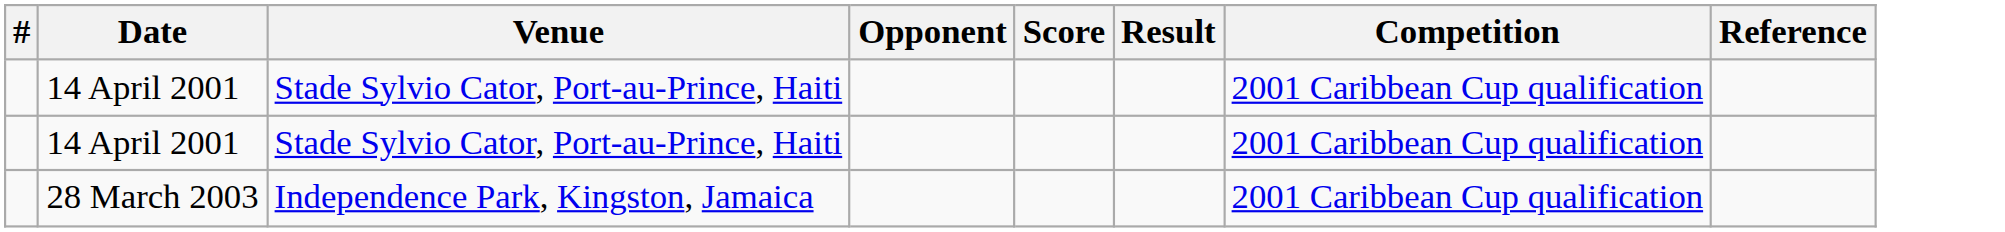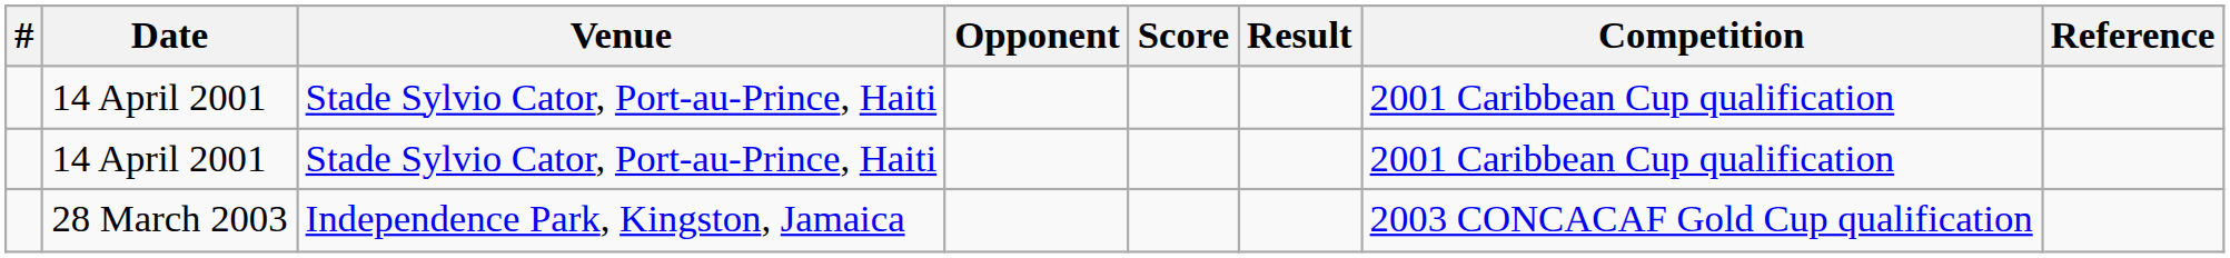28 March 2003 | Competition: 2001 Caribbean Cup qualification -> 2003 CONCACAF Gold Cup qualification
